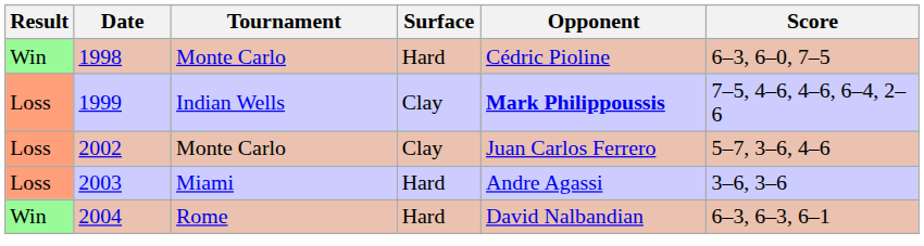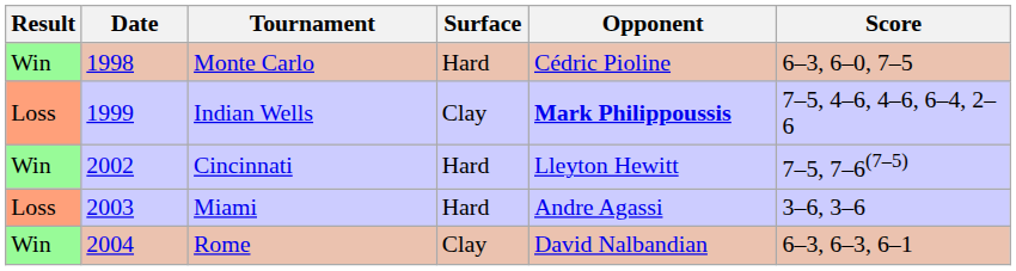- row: Loss | 2002 | Monte Carlo | Clay | Juan Carlos Ferrero | 5–7, 3–6, 4–6
+ row: Win | 2002 | Cincinnati | Hard | Lleyton Hewitt | 7–5, 7–6(7–5)
2004 | Surface: Hard -> Clay
